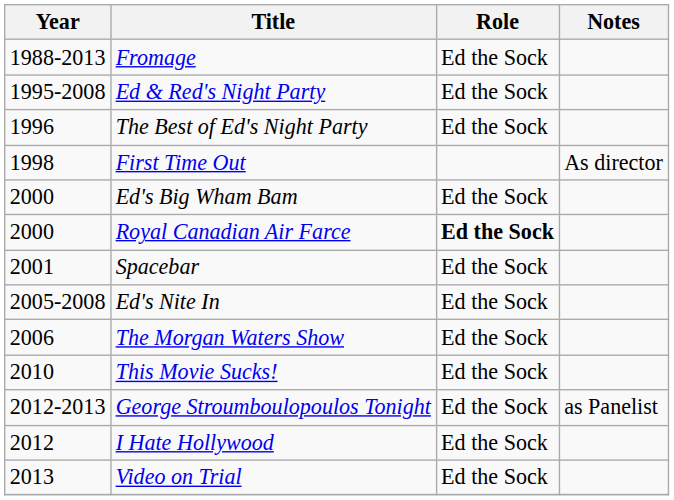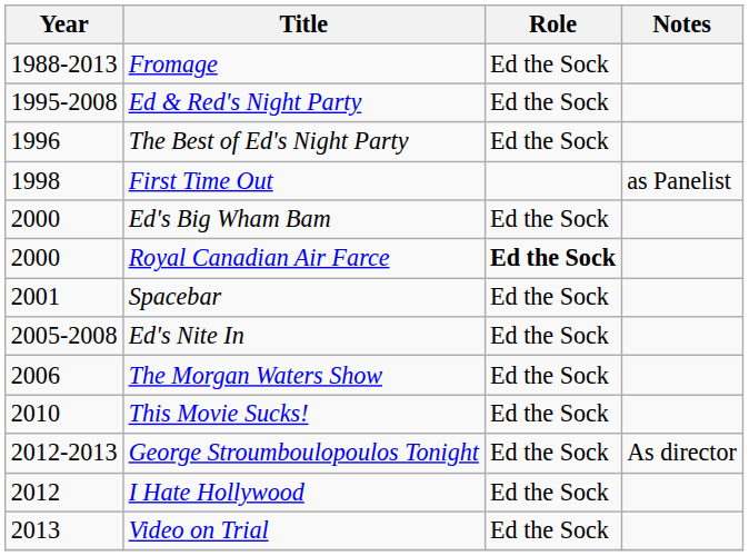First Time Out | Notes: As director -> as Panelist
George Stroumboulopoulos Tonight | Notes: as Panelist -> As director
